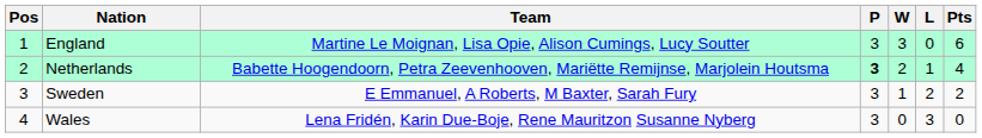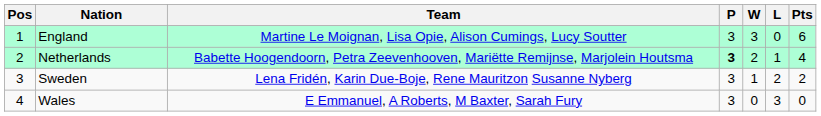Sweden | Team: E Emmanuel, A Roberts, M Baxter, Sarah Fury -> Lena Fridén, Karin Due-Boje, Rene Mauritzon Susanne Nyberg
Wales | Team: Lena Fridén, Karin Due-Boje, Rene Mauritzon Susanne Nyberg -> E Emmanuel, A Roberts, M Baxter, Sarah Fury
